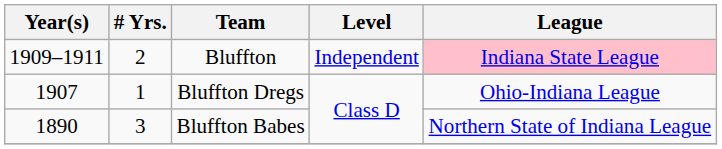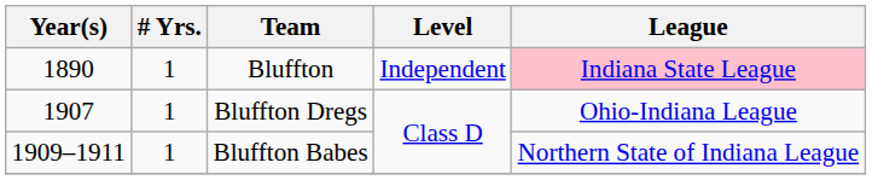Bluffton | Year(s): 1909–1911 -> 1890
Bluffton | # Yrs.: 2 -> 1
Bluffton Babes | Year(s): 1890 -> 1909–1911
Bluffton Babes | # Yrs.: 3 -> 1
